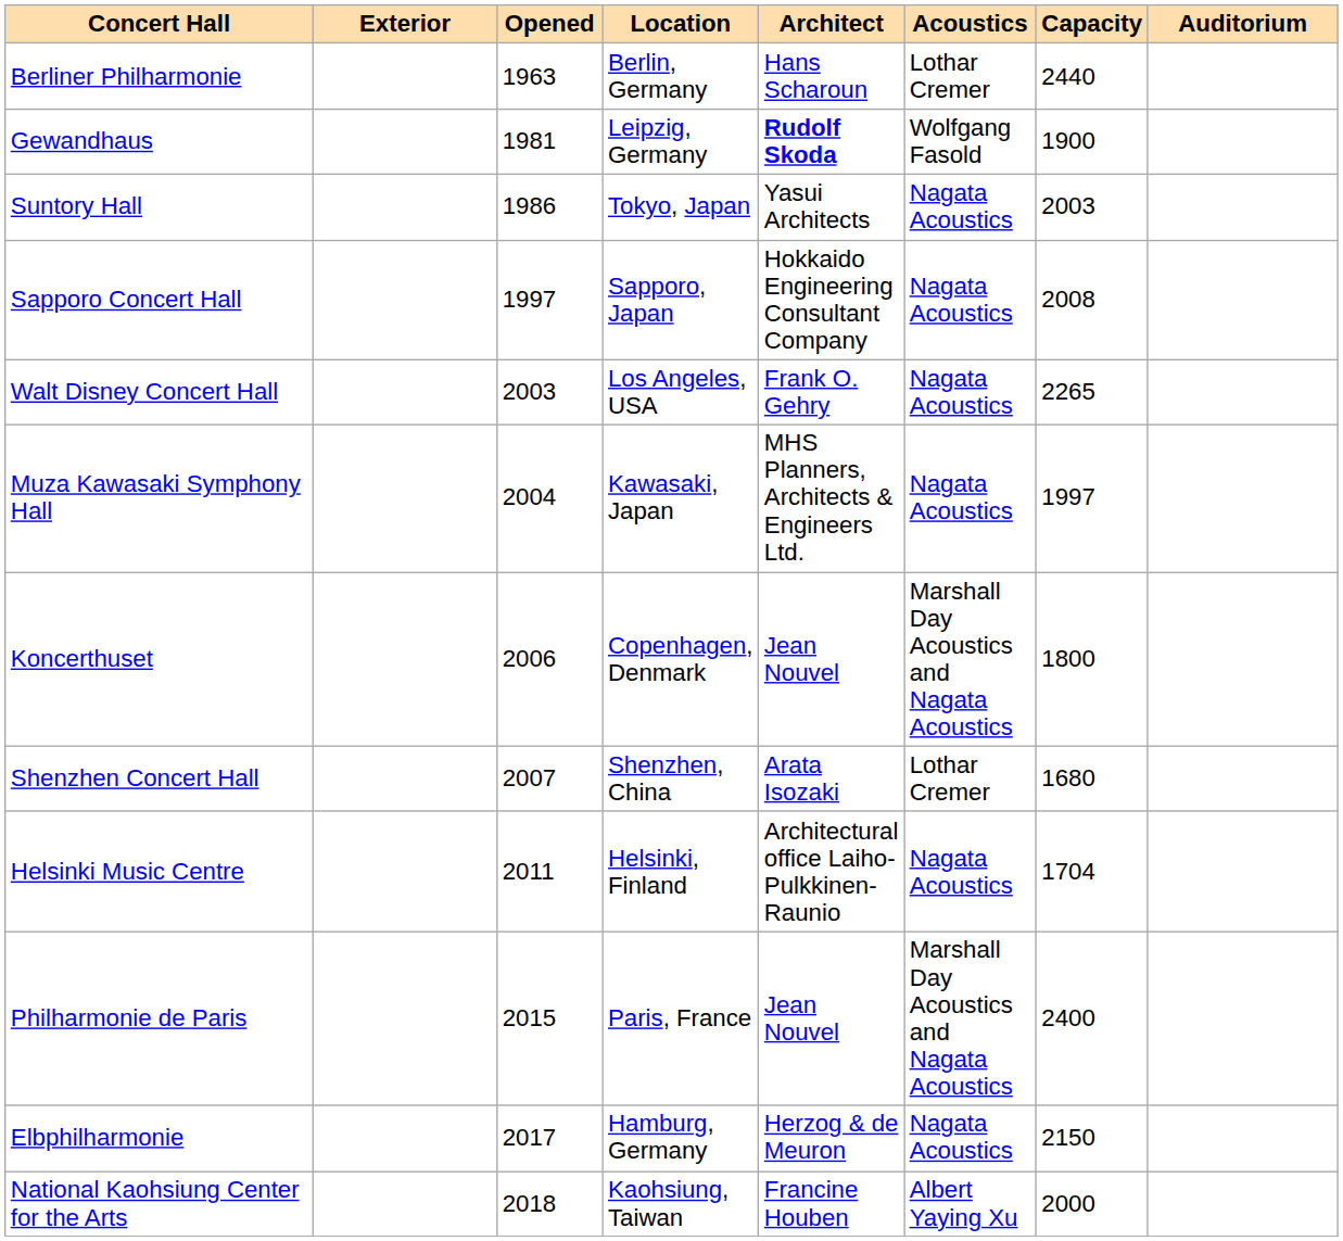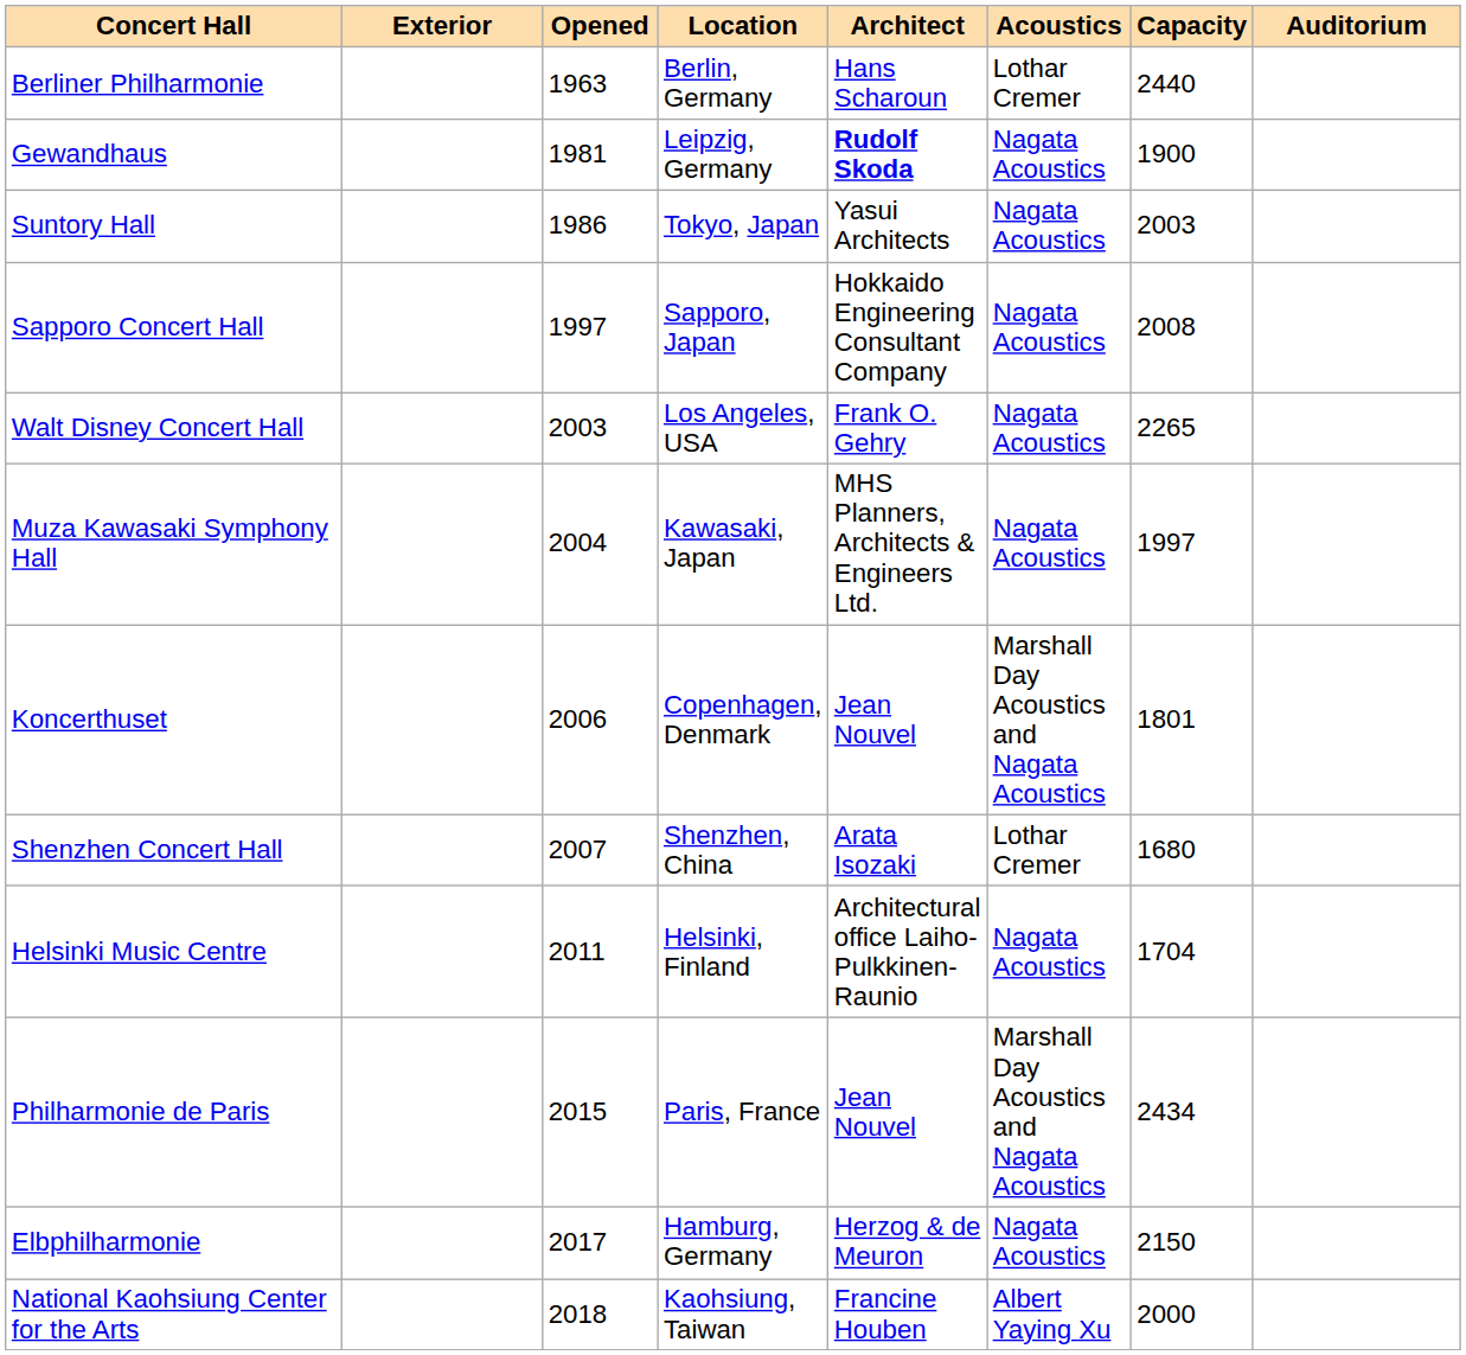Gewandhaus | Acoustics: Wolfgang Fasold -> Nagata Acoustics
Koncerthuset | Capacity: 1800 -> 1801
Philharmonie de Paris | Capacity: 2400 -> 2434
